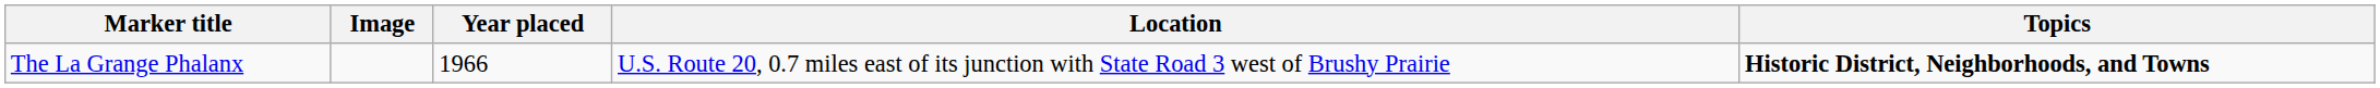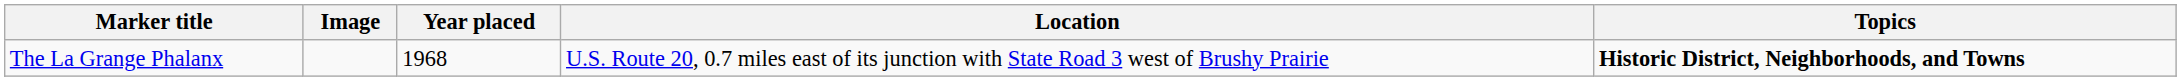The La Grange Phalanx | Year placed: 1966 -> 1968
